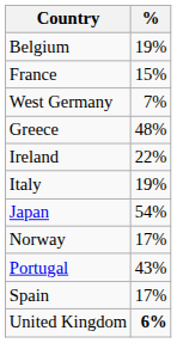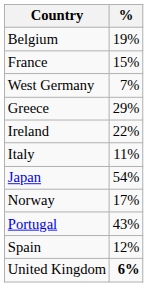Greece | %: 48% -> 29%
Italy | %: 19% -> 11%
Spain | %: 17% -> 12%
